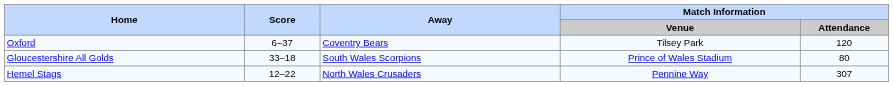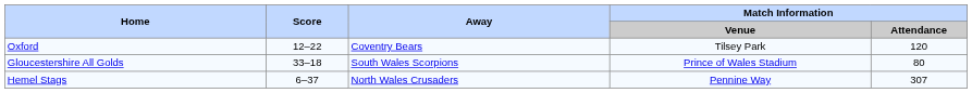Oxford | Score: 6–37 -> 12–22
Hemel Stags | Score: 12–22 -> 6–37
